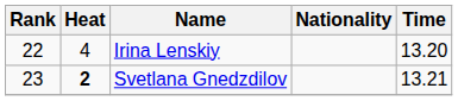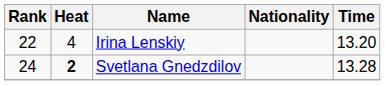Svetlana Gnedzdilov | Rank: 23 -> 24
Svetlana Gnedzdilov | Time: 13.21 -> 13.28
